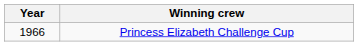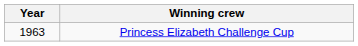Princess Elizabeth Challenge Cup | Year: 1966 -> 1963
